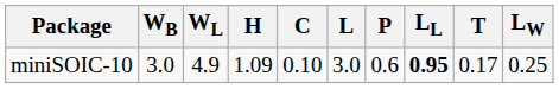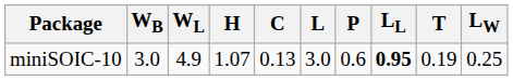miniSOIC-10 | H: 1.09 -> 1.07
miniSOIC-10 | C: 0.10 -> 0.13
miniSOIC-10 | T: 0.17 -> 0.19
